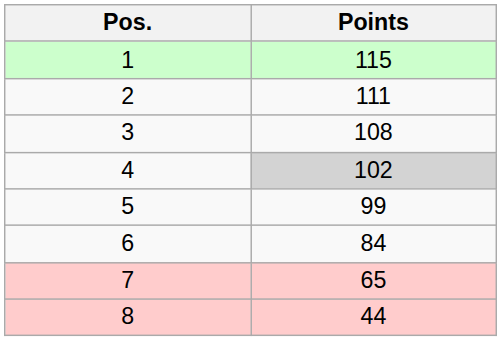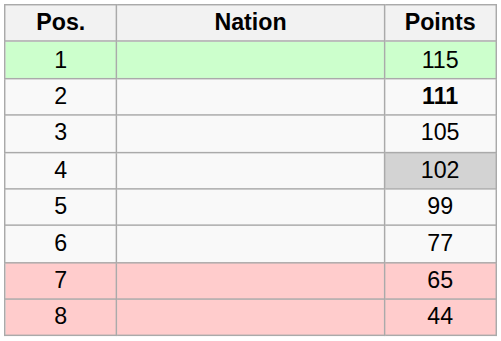+ column: Nation
2 | Points: normal -> bold
3 | Points: 108 -> 105
6 | Points: 84 -> 77
